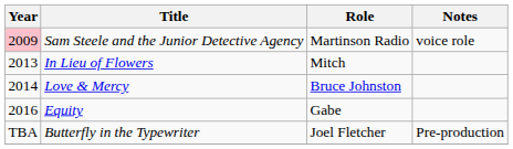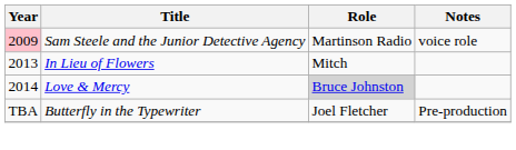Love & Mercy | Role: no background -> lightgrey background
- row: 2016 | Equity | Gabe
